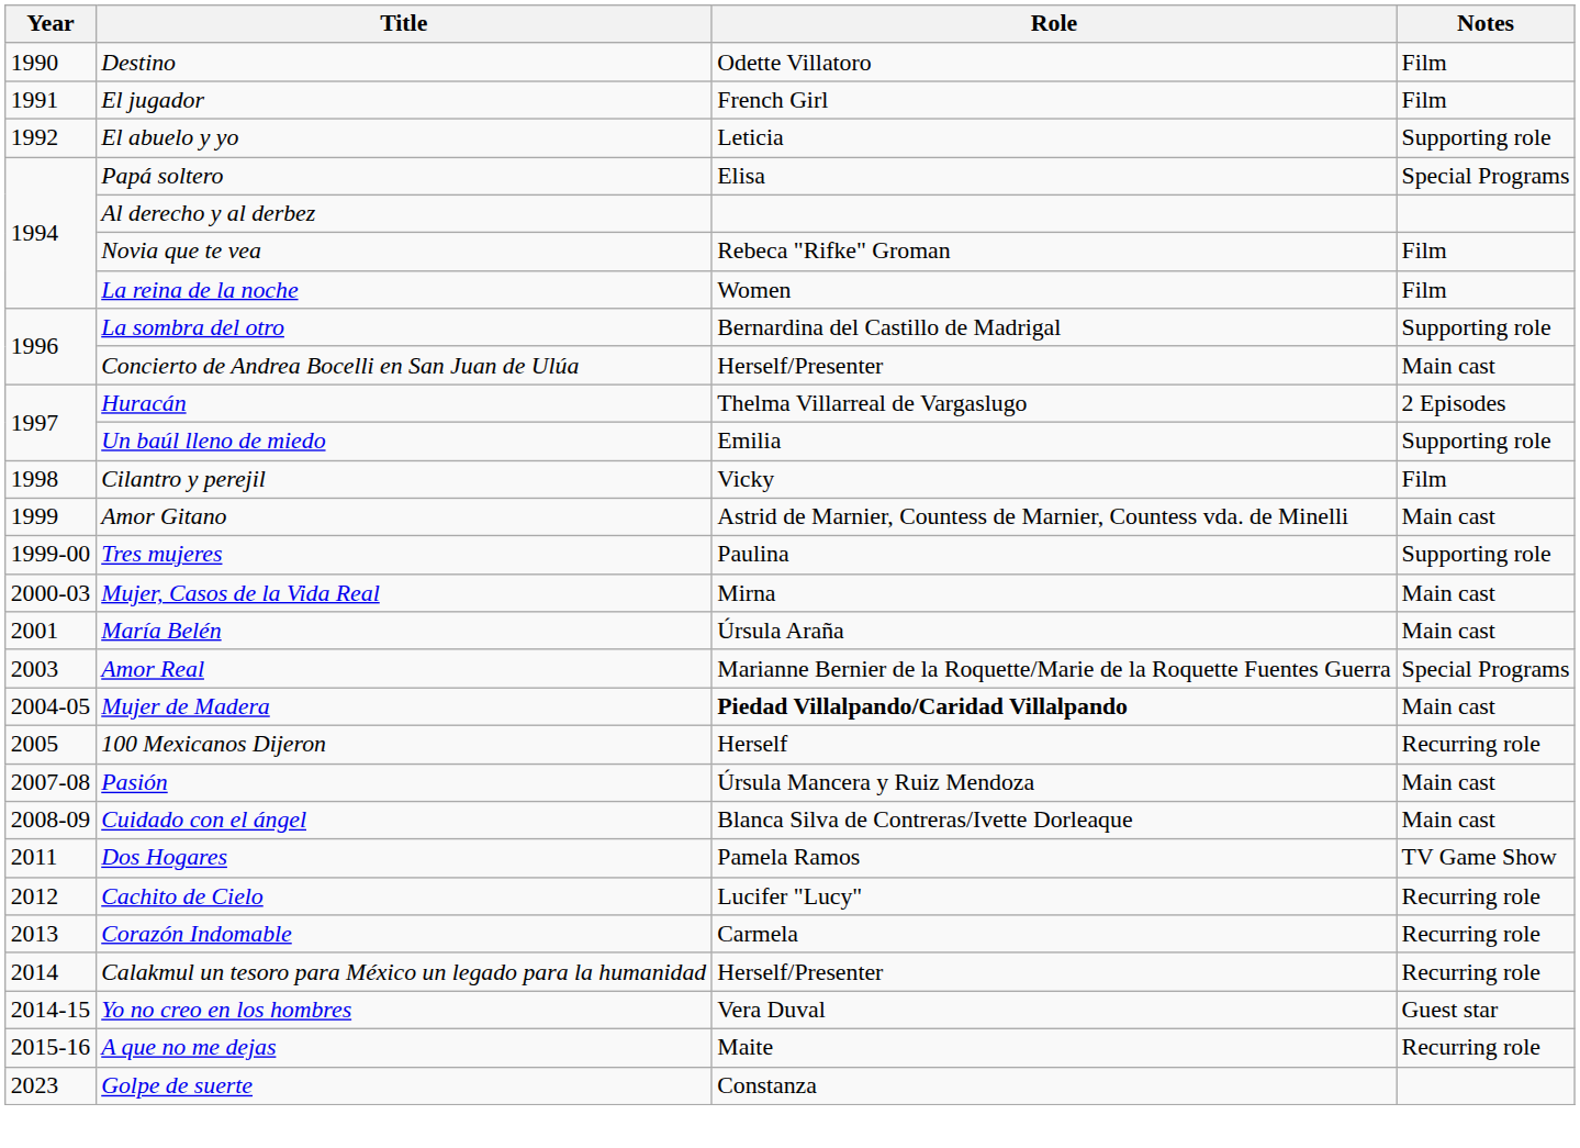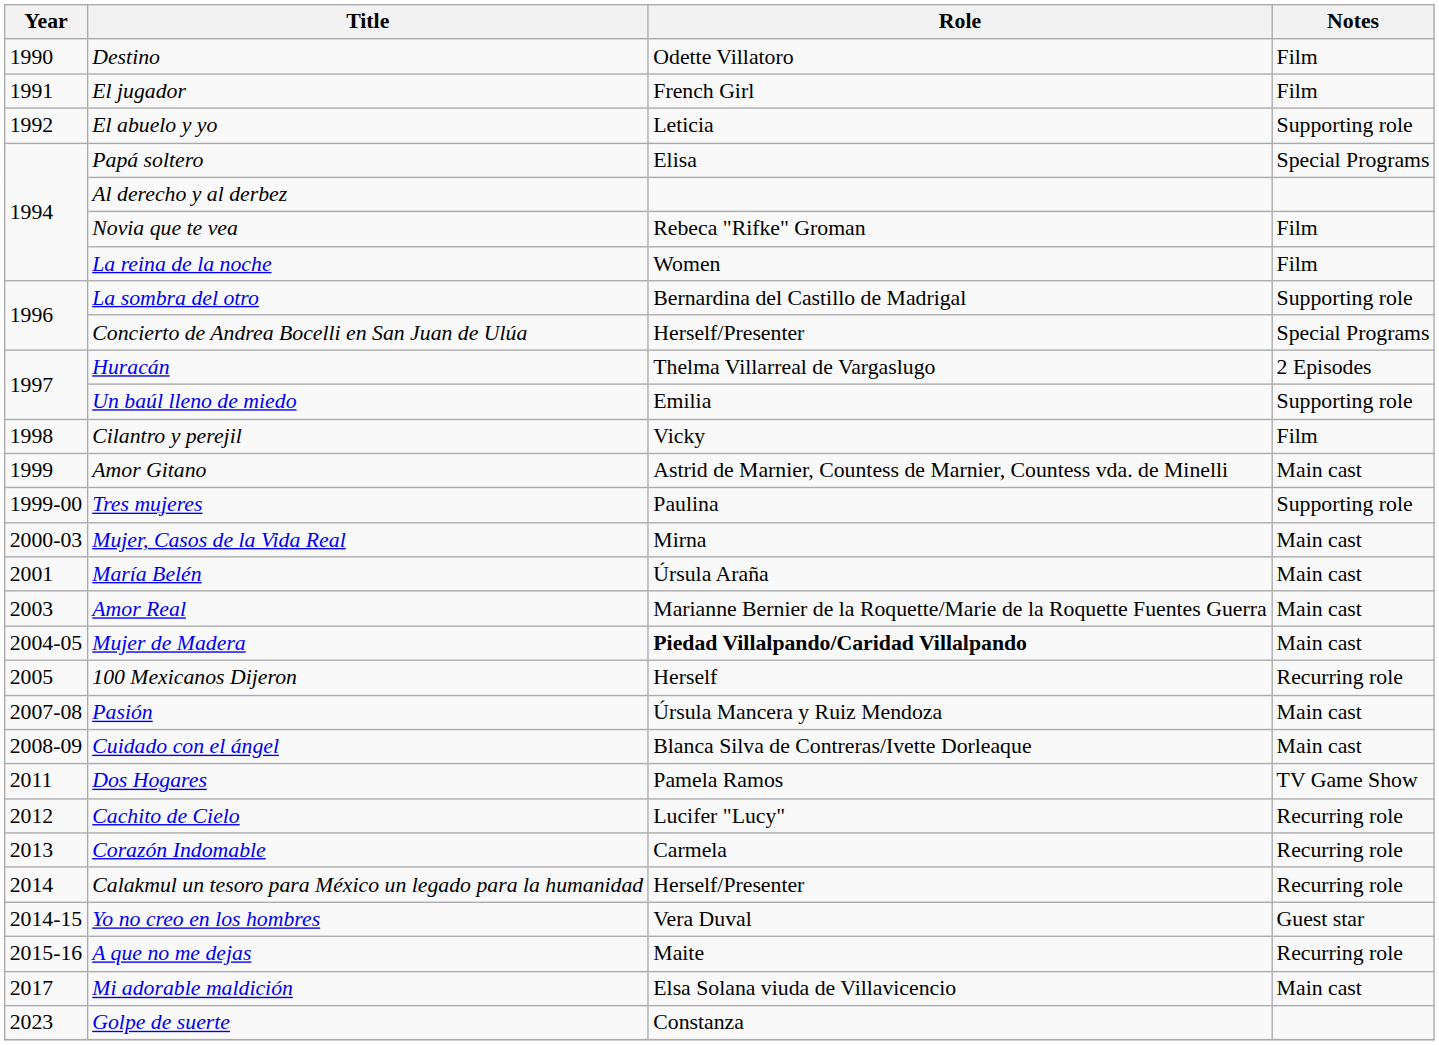Concierto de Andrea Bocelli en San Juan de Ulúa | Notes: Main cast -> Special Programs
Amor Real | Notes: Special Programs -> Main cast
+ row: 2017 | Mi adorable maldición | Elsa Solana viuda de Villavicencio | Main cast
